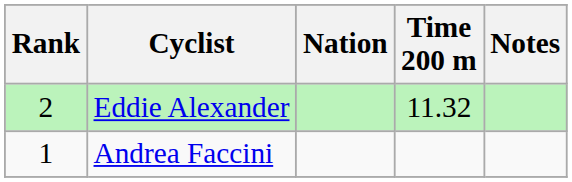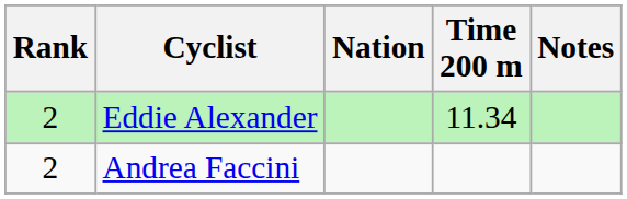Eddie Alexander | Time 200 m: 11.32 -> 11.34
Andrea Faccini | Rank: 1 -> 2
